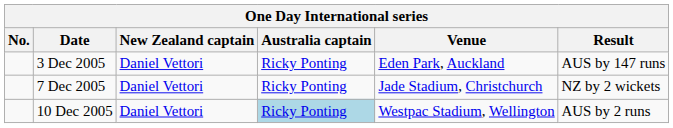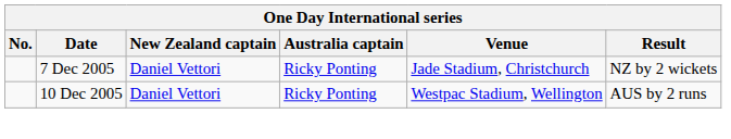- row: 3 Dec 2005 | Daniel Vettori | Ricky Ponting | Eden Park, Auckland | AUS by 147 runs
10 Dec 2005 | Australia captain: lightblue background -> no background
